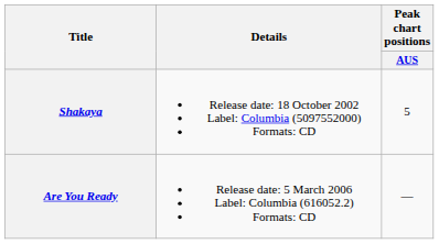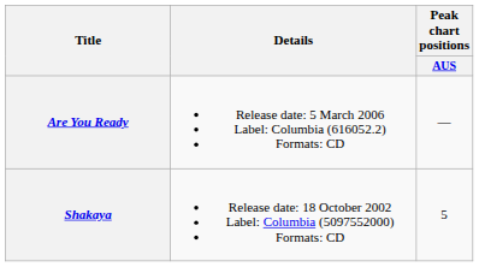rows swapped: Shakaya <-> Are You Ready
